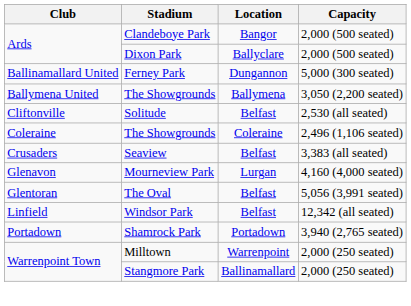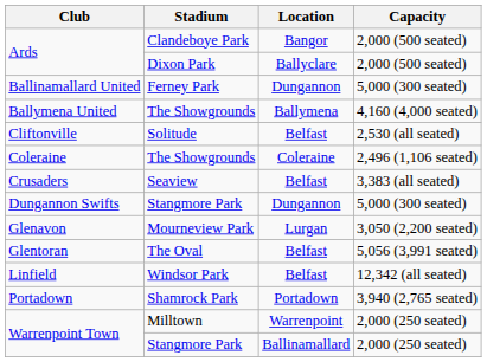Ballymena United | Capacity: 3,050 (2,200 seated) -> 4,160 (4,000 seated)
+ row: Dungannon Swifts | Stangmore Park | Dungannon | 5,000 (300 seated)
Glenavon | Capacity: 4,160 (4,000 seated) -> 3,050 (2,200 seated)
